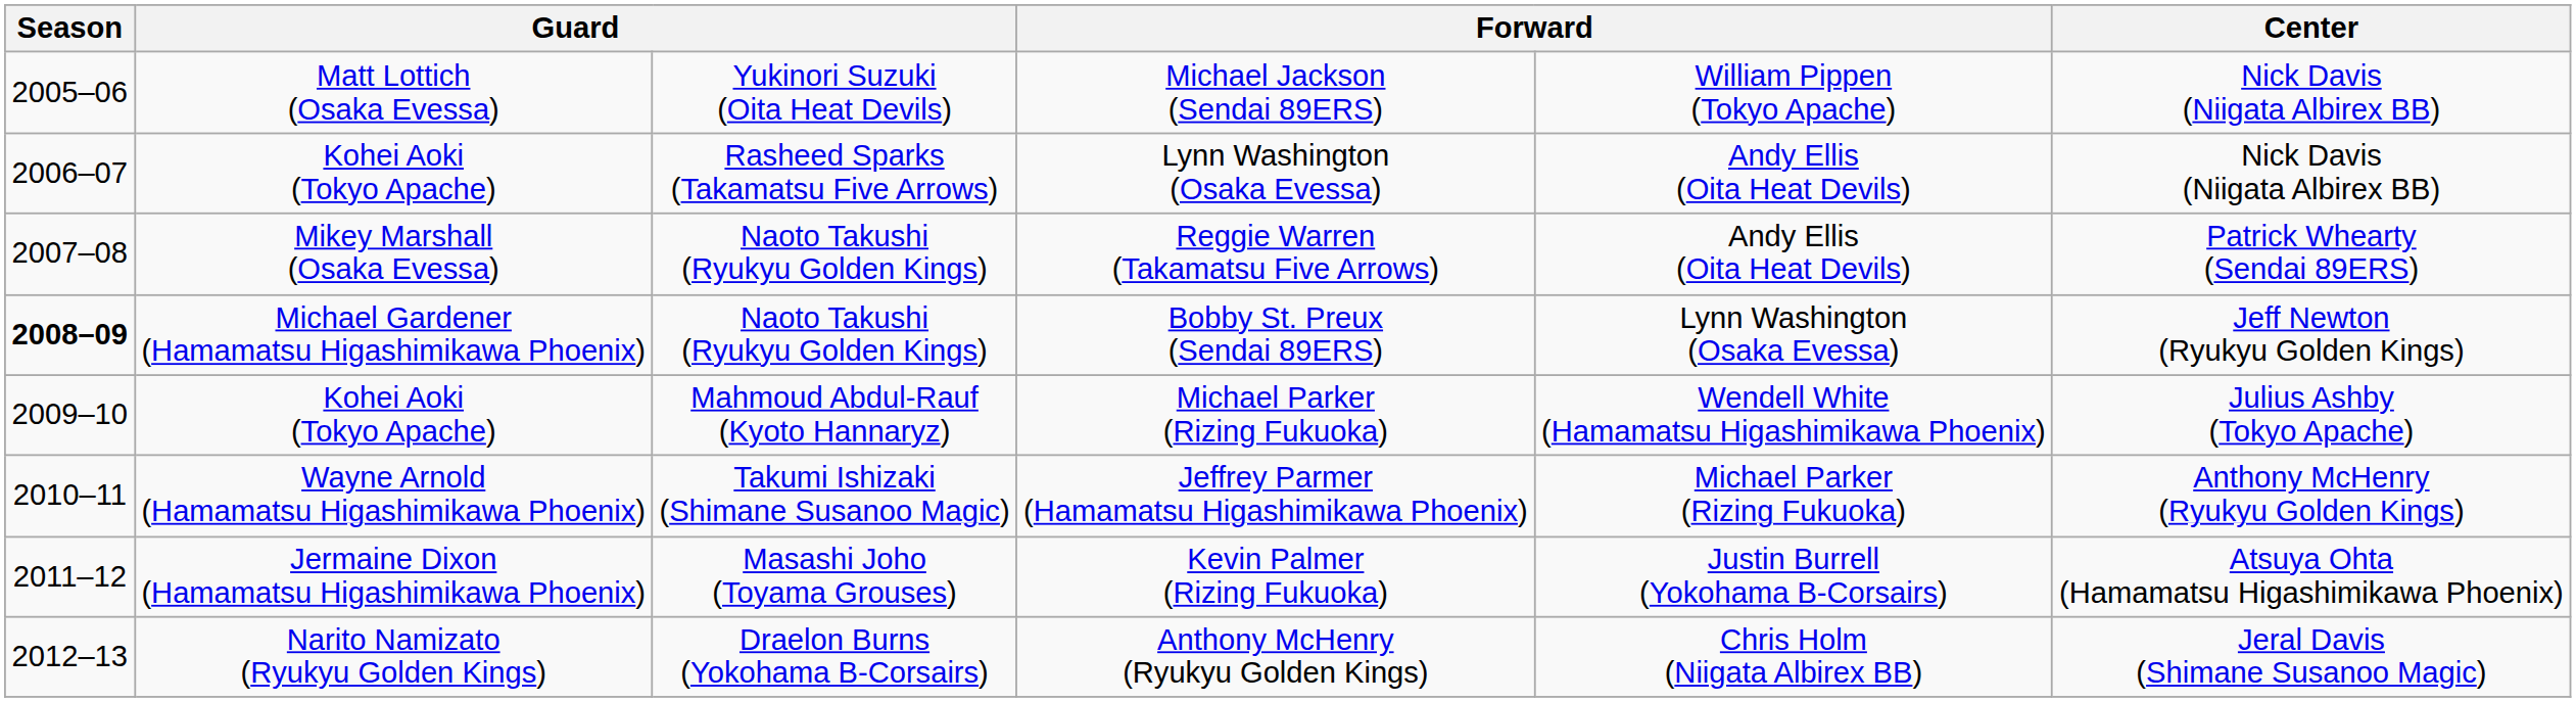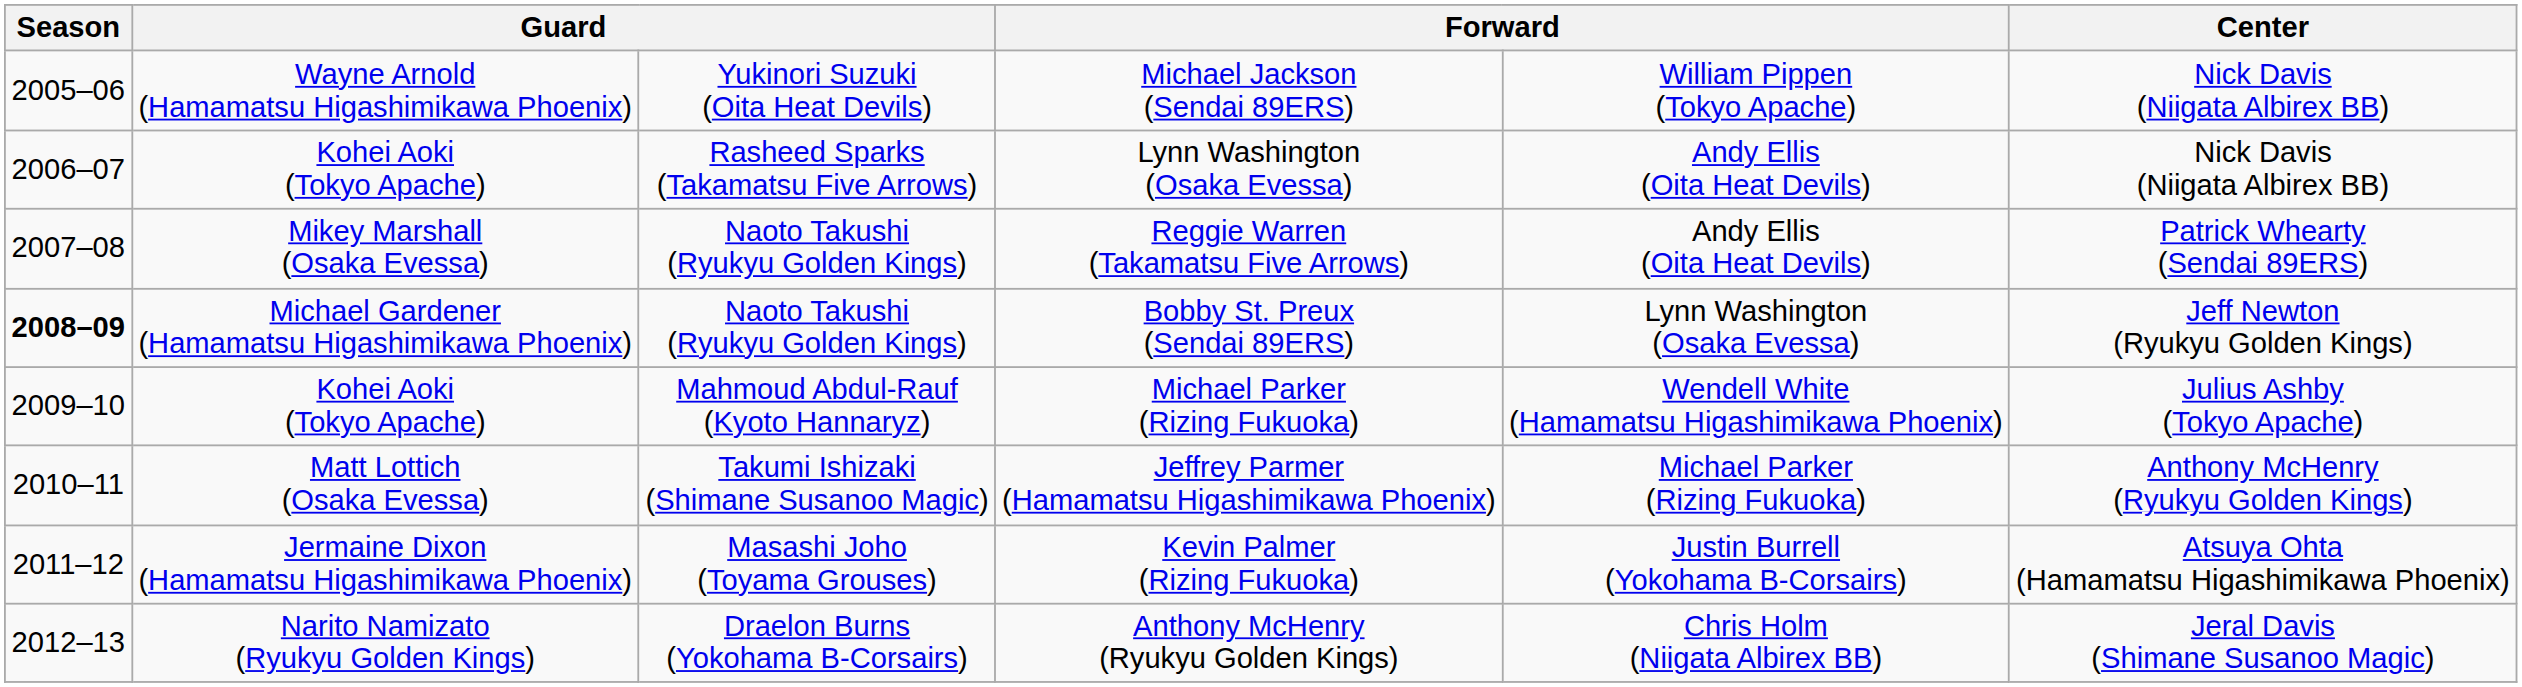Michael Jackson (Sendai 89ERS) | column 2: Matt Lottich (Osaka Evessa) -> Wayne Arnold (Hamamatsu Higashimikawa Phoenix)
Jeffrey Parmer (Hamamatsu Higashimikawa Phoenix) | column 2: Wayne Arnold (Hamamatsu Higashimikawa Phoenix) -> Matt Lottich (Osaka Evessa)
